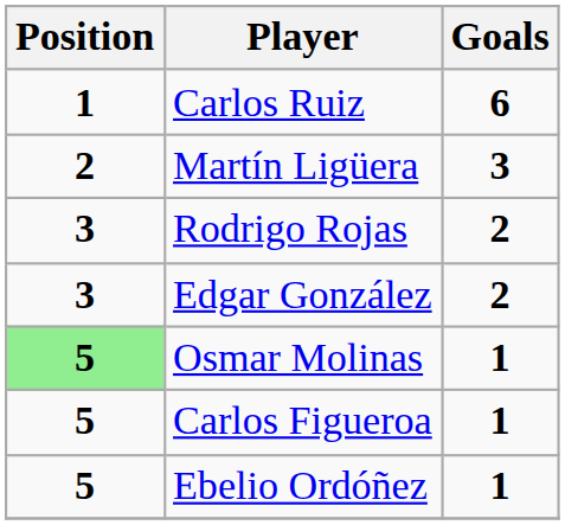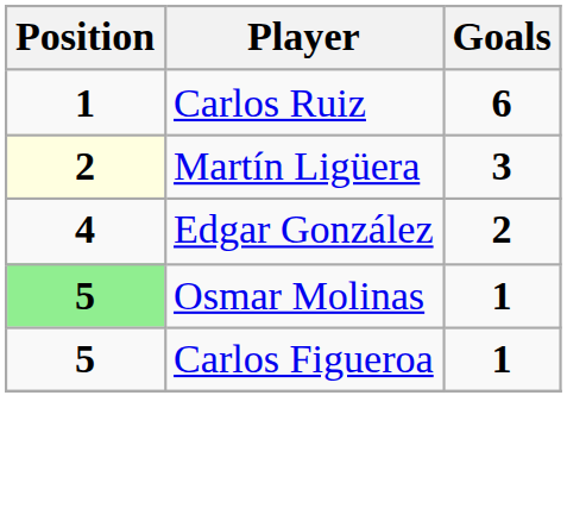Martín Ligüera | Position: no background -> lightyellow background
- row: 3 | Rodrigo Rojas | 2
Edgar González | Position: 3 -> 4
- row: 5 | Ebelio Ordóñez | 1
